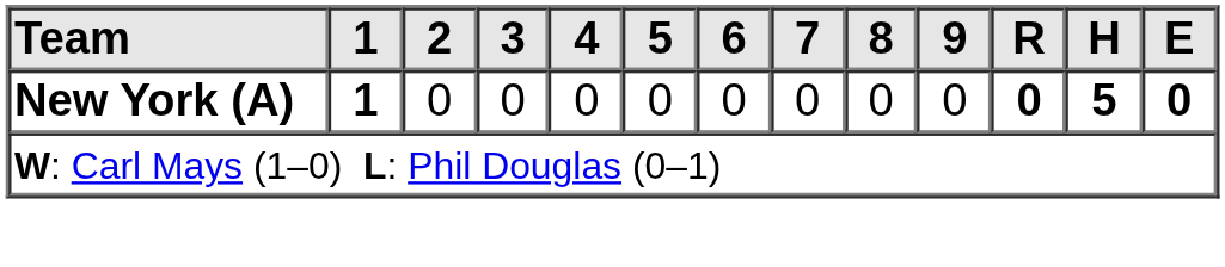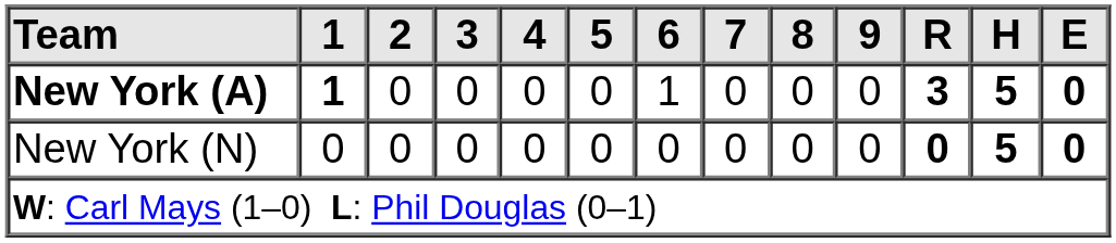New York (A) | 6: 0 -> 1
New York (A) | R: 0 -> 3
+ row: New York (N) | 0 | 0 | 0 | 0 | 0 | 0 | 0 | 0 | 0 | 0 | 5 | 0
